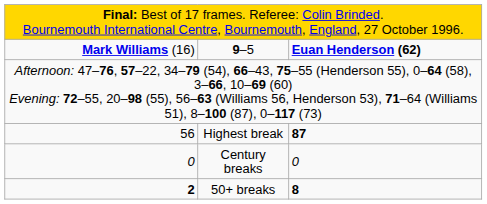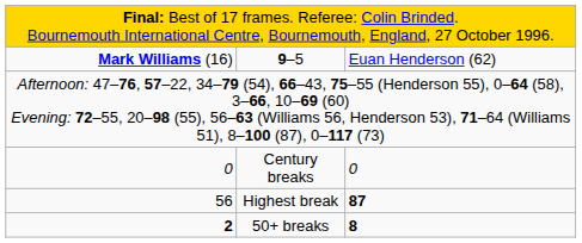9–5 | column 3: bold -> normal
rows swapped: Highest break <-> Century breaks
